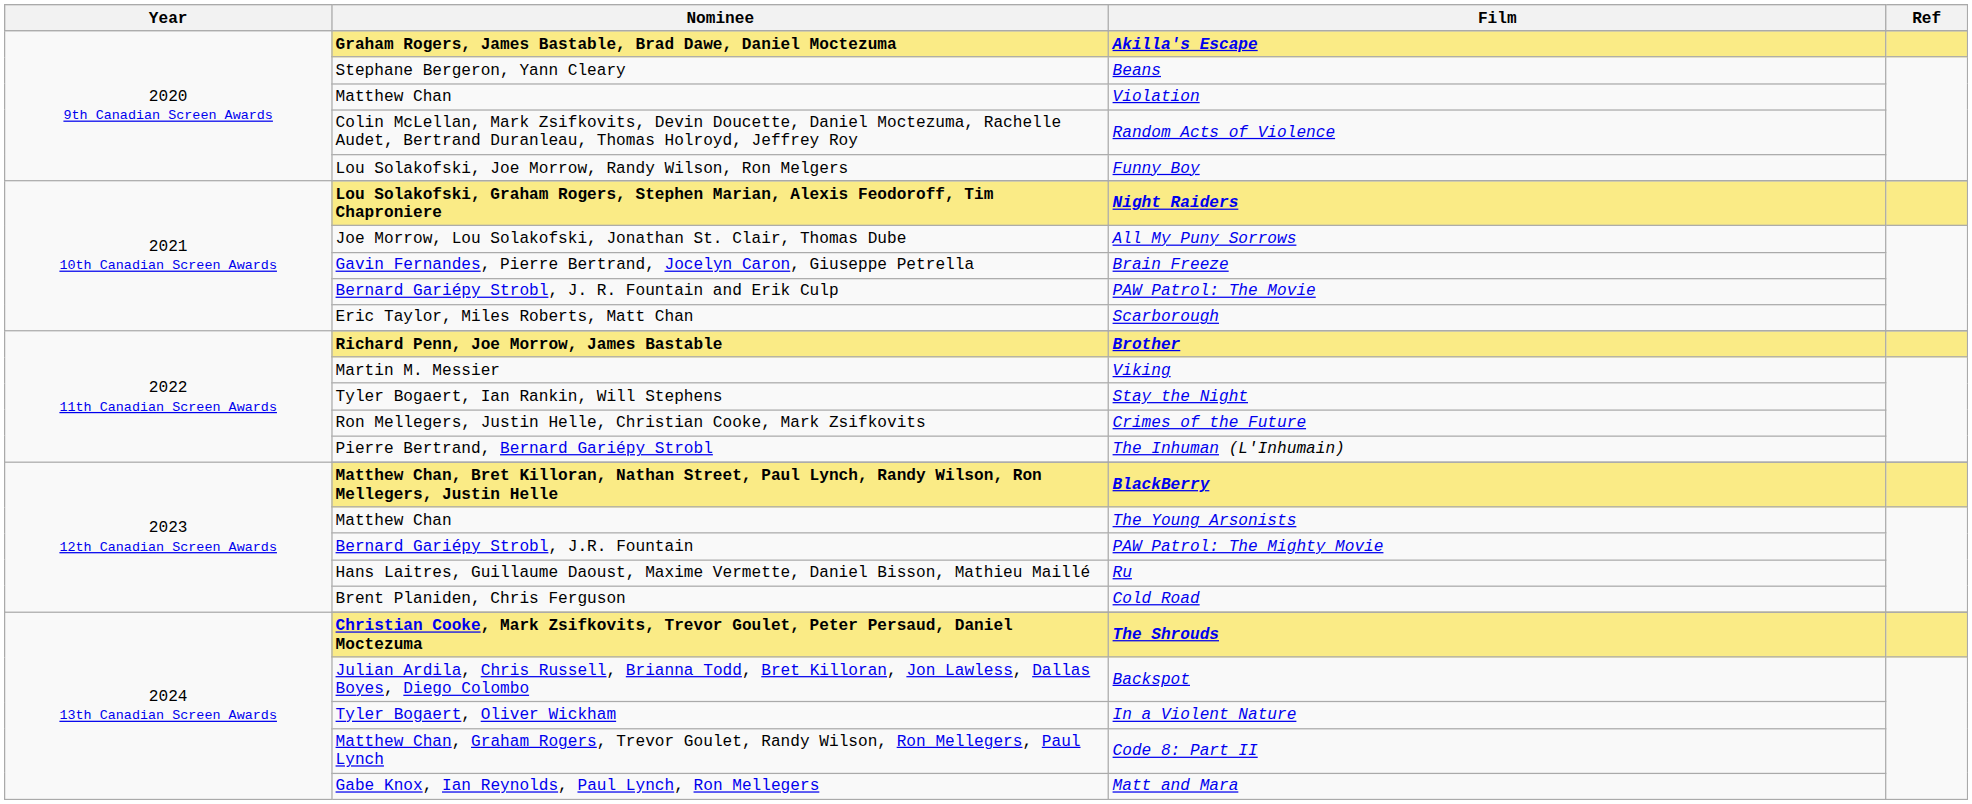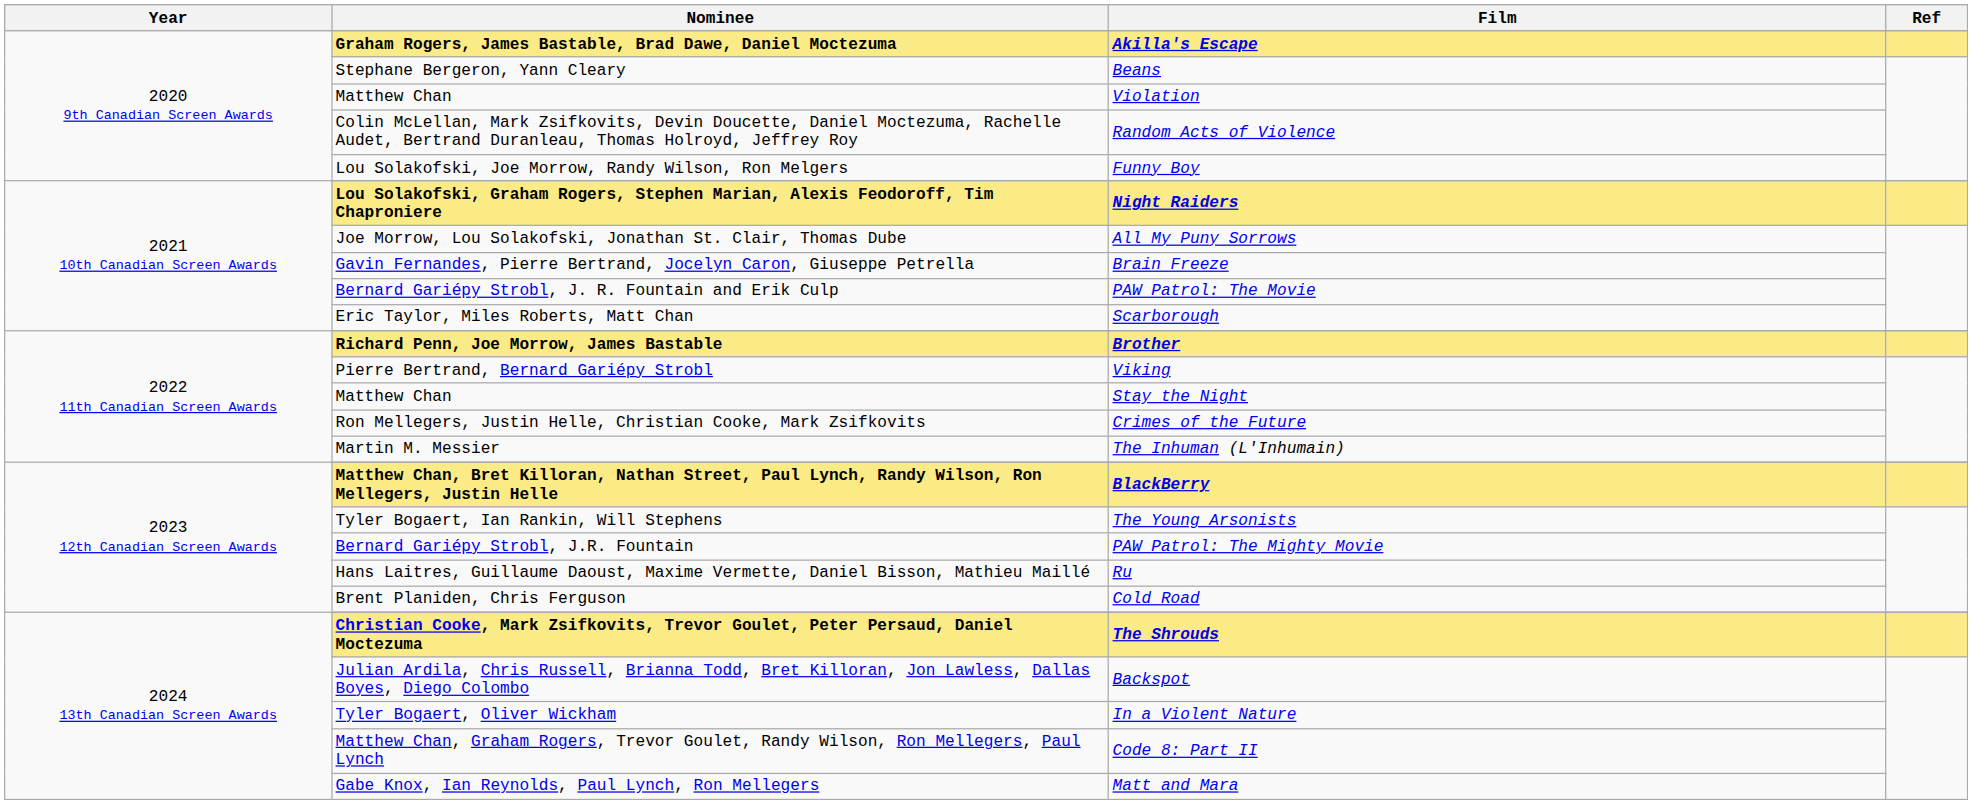Viking | Nominee: Martin M. Messier -> Pierre Bertrand, Bernard Gariépy Strobl
Stay the Night | Nominee: Tyler Bogaert, Ian Rankin, Will Stephens -> Matthew Chan
The Inhuman (L'Inhumain) | Nominee: Pierre Bertrand, Bernard Gariépy Strobl -> Martin M. Messier
The Young Arsonists | Nominee: Matthew Chan -> Tyler Bogaert, Ian Rankin, Will Stephens
